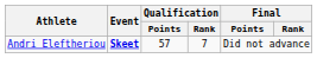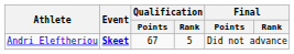Andri Eleftheriou | Qualification / Points: 57 -> 67
Andri Eleftheriou | Qualification / Rank: 7 -> 5
